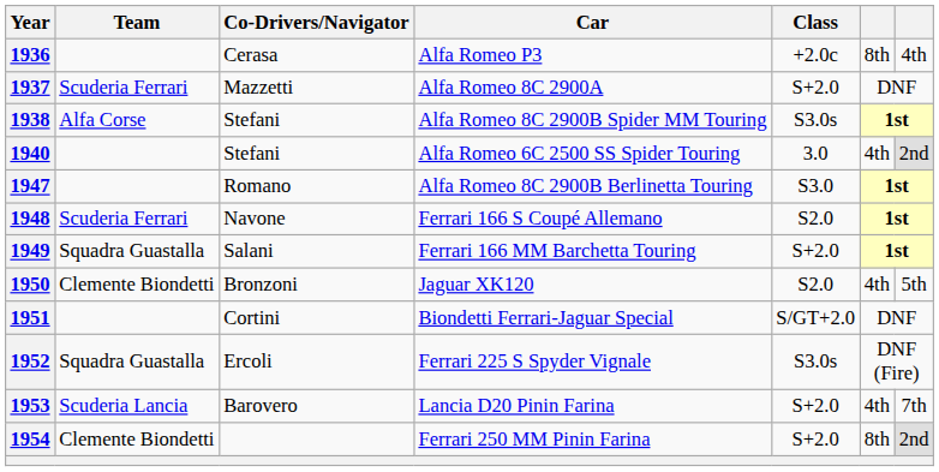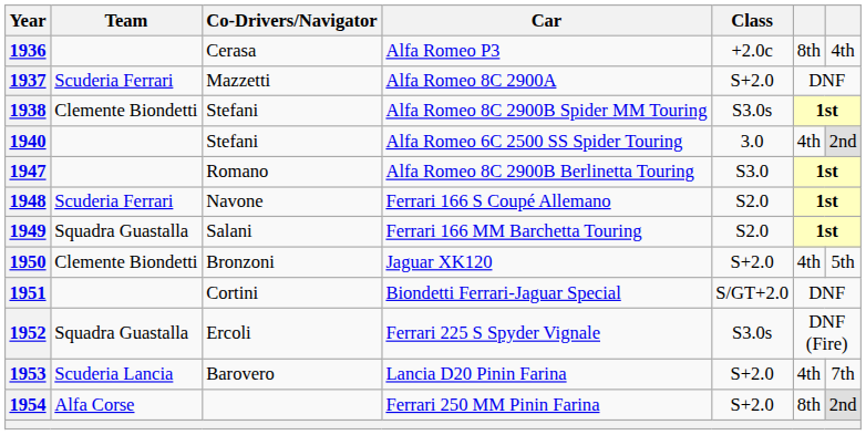1938 | Team: Alfa Corse -> Clemente Biondetti
1949 | Class: S+2.0 -> S2.0
1950 | Class: S2.0 -> S+2.0
1954 | Team: Clemente Biondetti -> Alfa Corse
